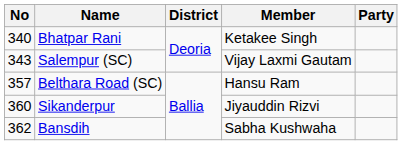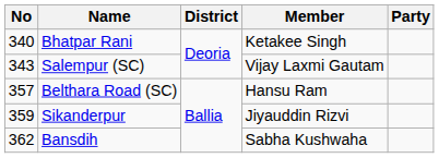Sikanderpur | No: 360 -> 359
